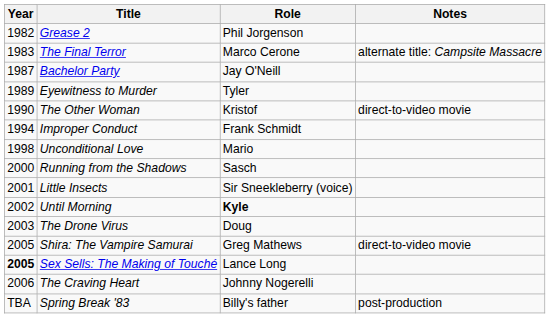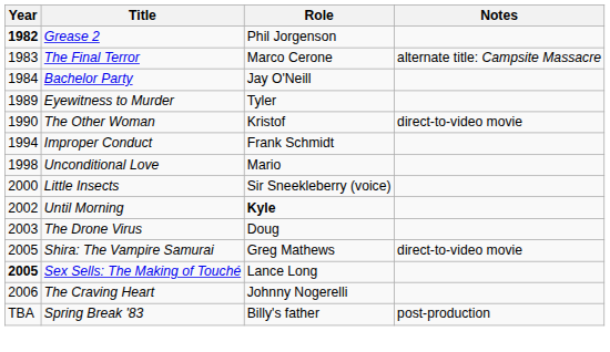Grease 2 | Year: normal -> bold
Bachelor Party | Year: 1987 -> 1984
- row: 2000 | Running from the Shadows | Sasch
Little Insects | Year: 2001 -> 2000
